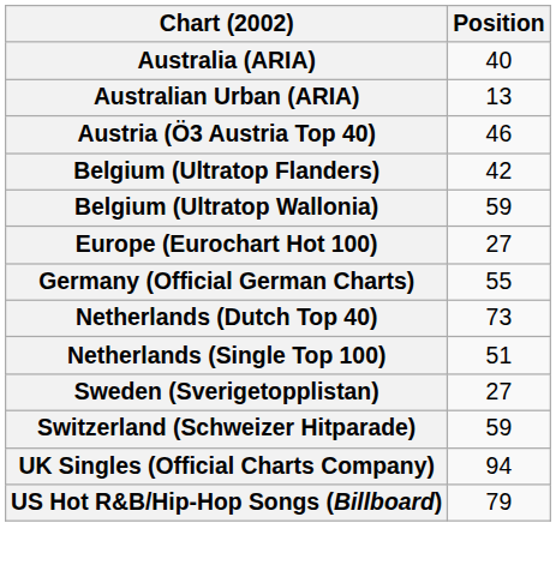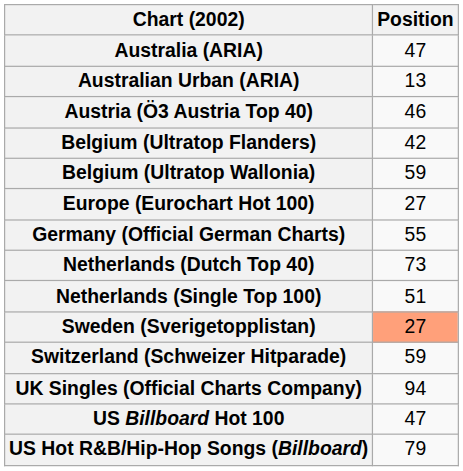Australia (ARIA) | Position: 40 -> 47
Sweden (Sverigetopplistan) | Position: no background -> lightsalmon background
+ row: US Billboard Hot 100 | 47
